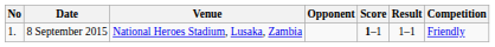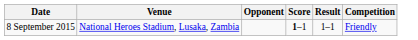- column: No | 1.
